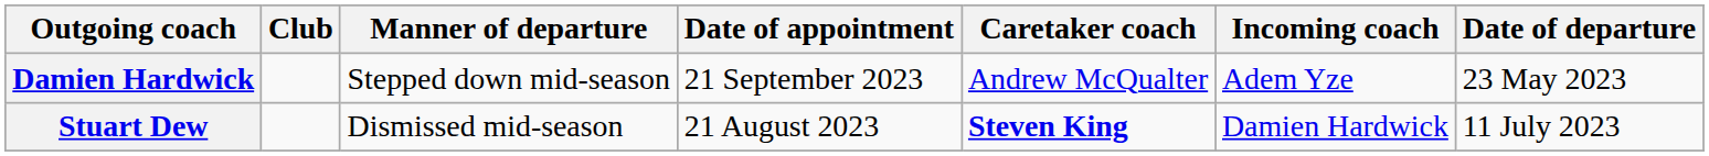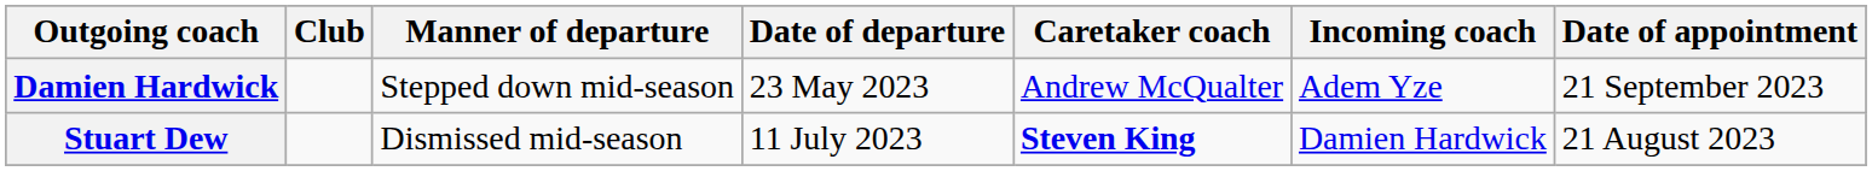columns swapped: Date of departure <-> Date of appointment
